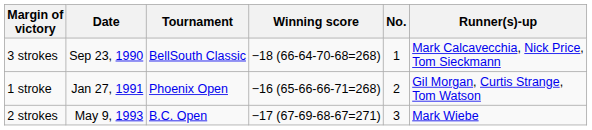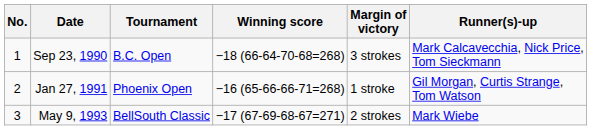columns swapped: No. <-> Margin of victory
Sep 23, 1990 | Tournament: BellSouth Classic -> B.C. Open
May 9, 1993 | Tournament: B.C. Open -> BellSouth Classic
